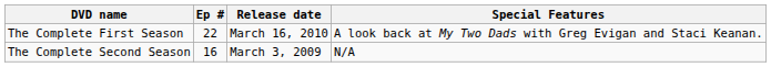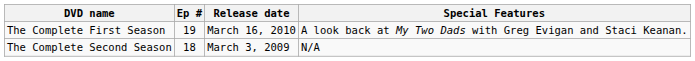The Complete First Season | Ep #: 22 -> 19
The Complete Second Season | Ep #: 16 -> 18
